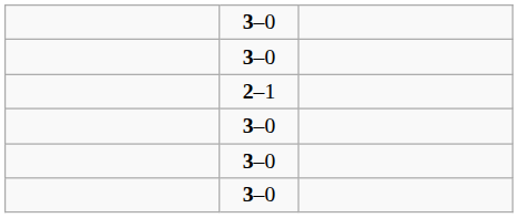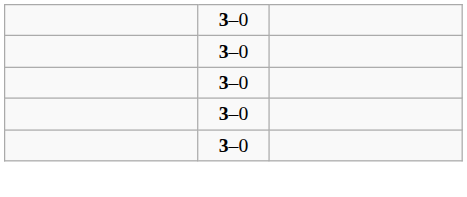- row: 2–1
